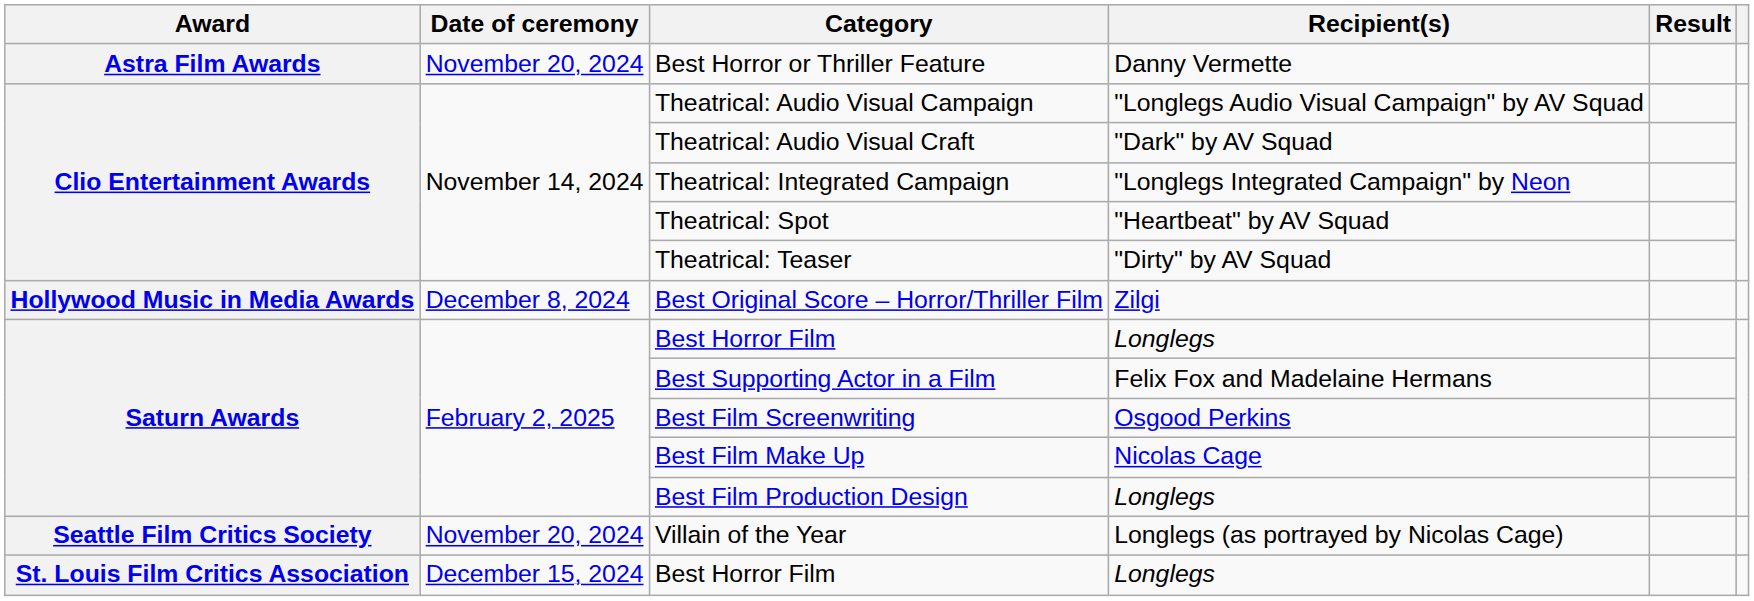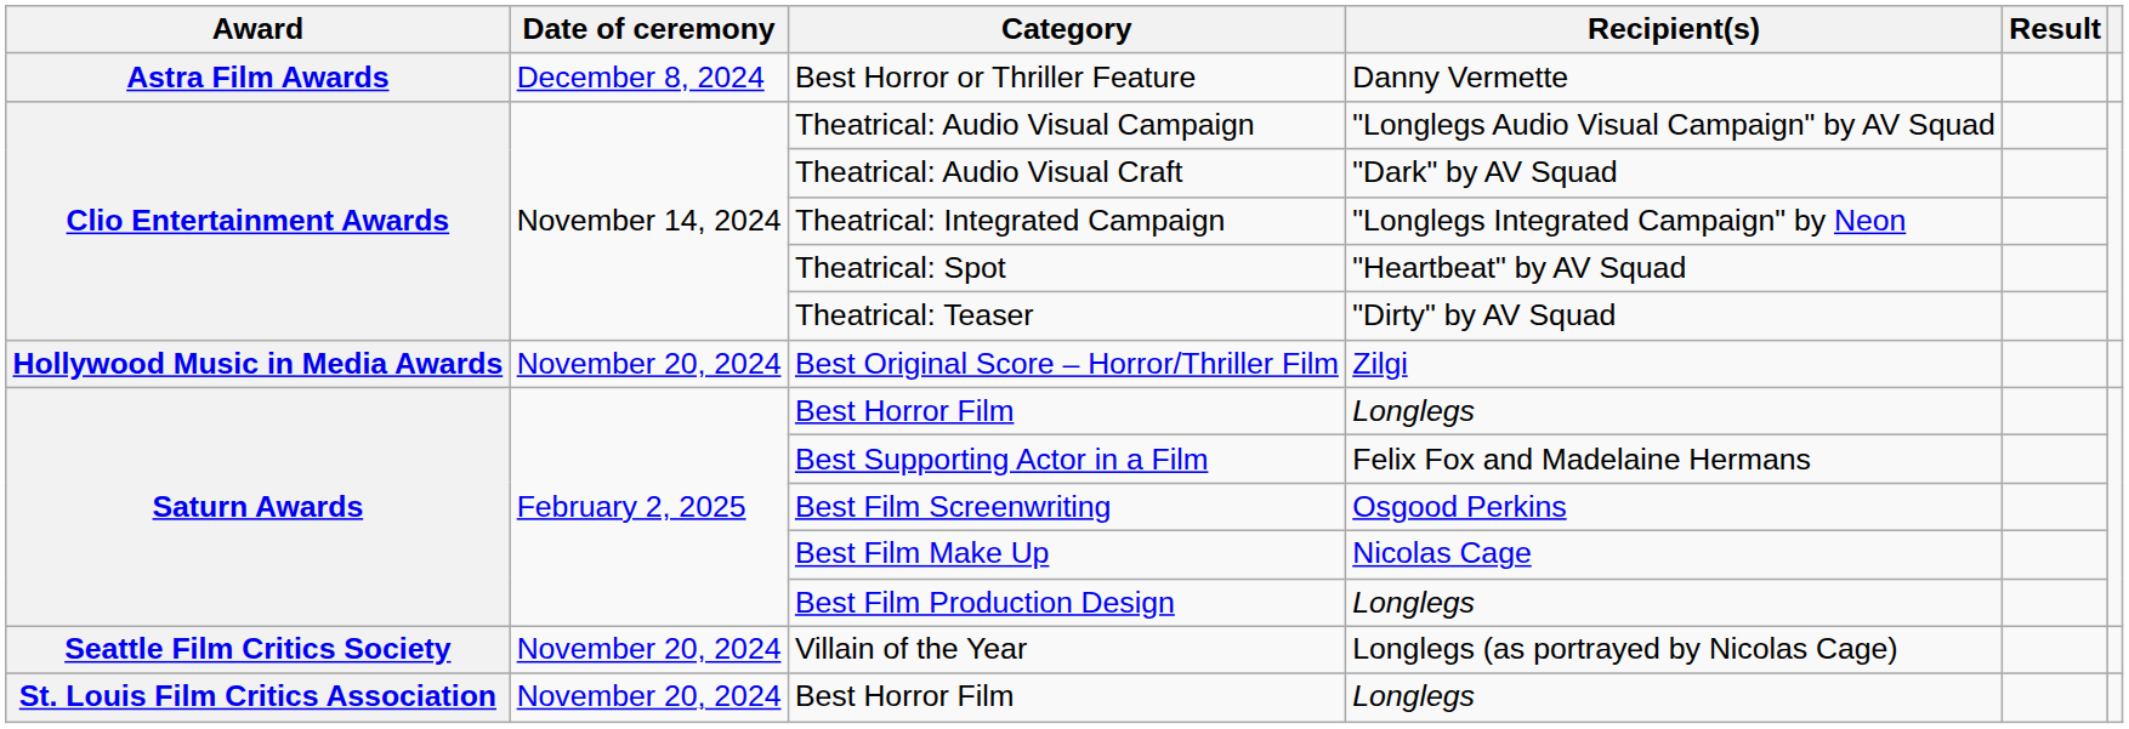Best Horror or Thriller Feature | Date of ceremony: November 20, 2024 -> December 8, 2024
Best Original Score – Horror/Thriller Film | Date of ceremony: December 8, 2024 -> November 20, 2024
St. Louis Film Critics Association / Best Horror Film | Date of ceremony: December 15, 2024 -> November 20, 2024
